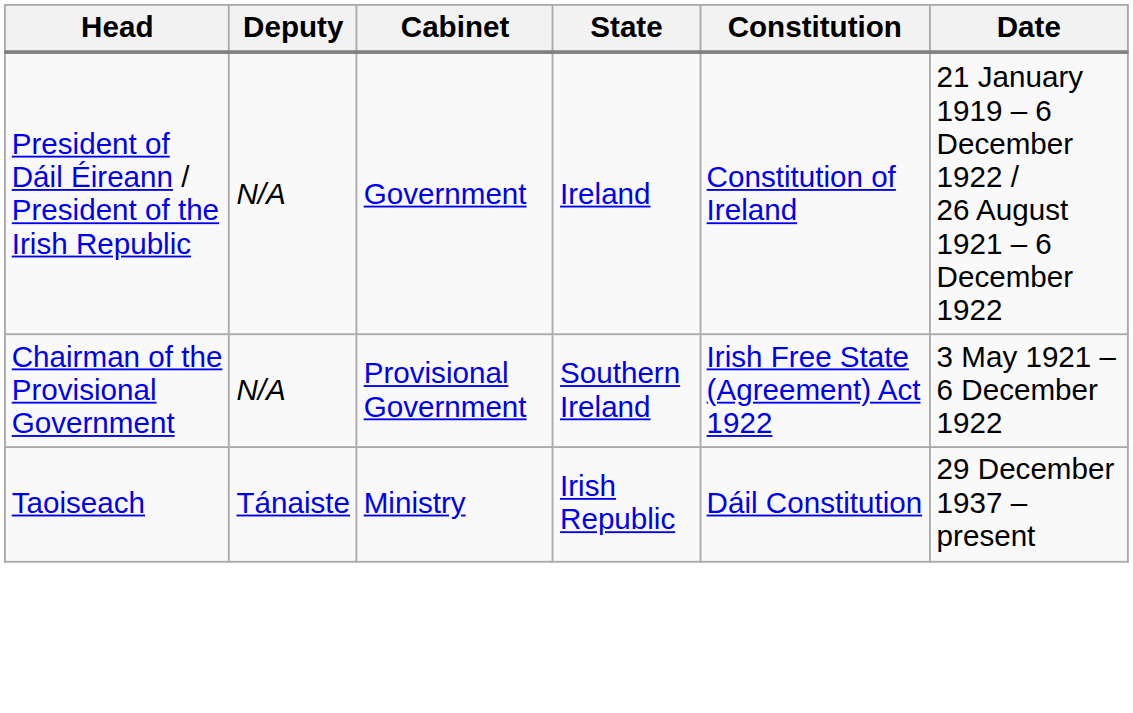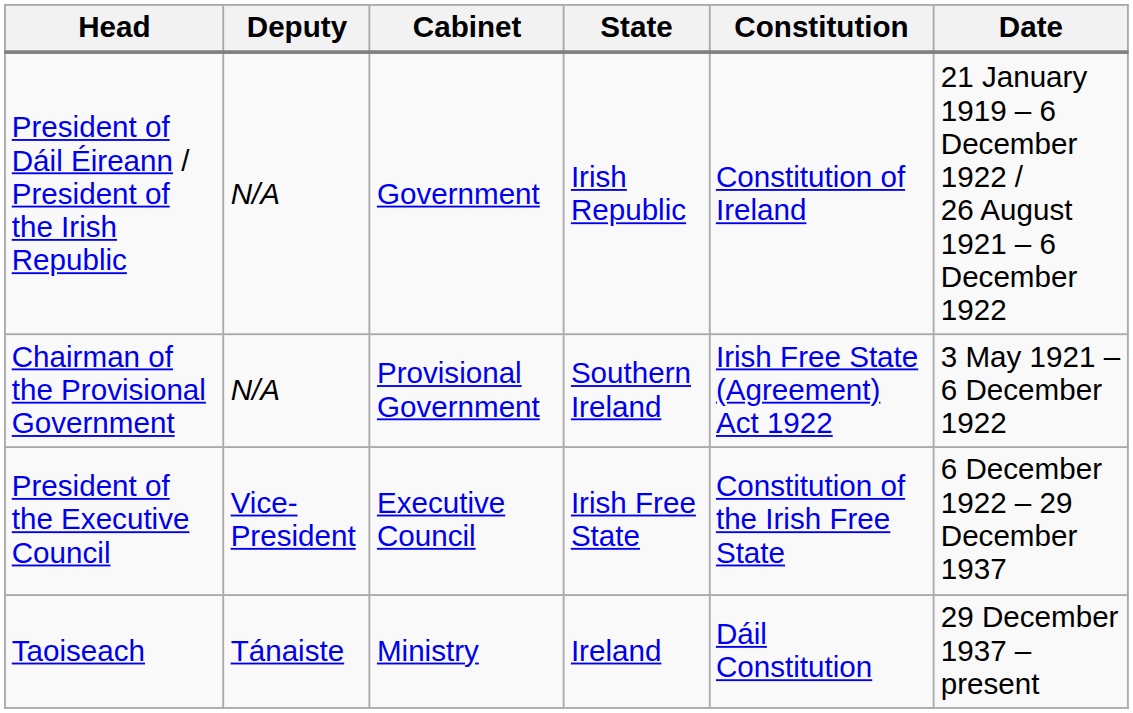President of Dáil Éireann / President of the Irish Republic | State: Ireland -> Irish Republic
+ row: President of the Executive Council | Vice-President | Executive Council | Irish Free State | Constitution of the Irish Free State | 6 December 1922 – 29 December 1937
Taoiseach | State: Irish Republic -> Ireland
